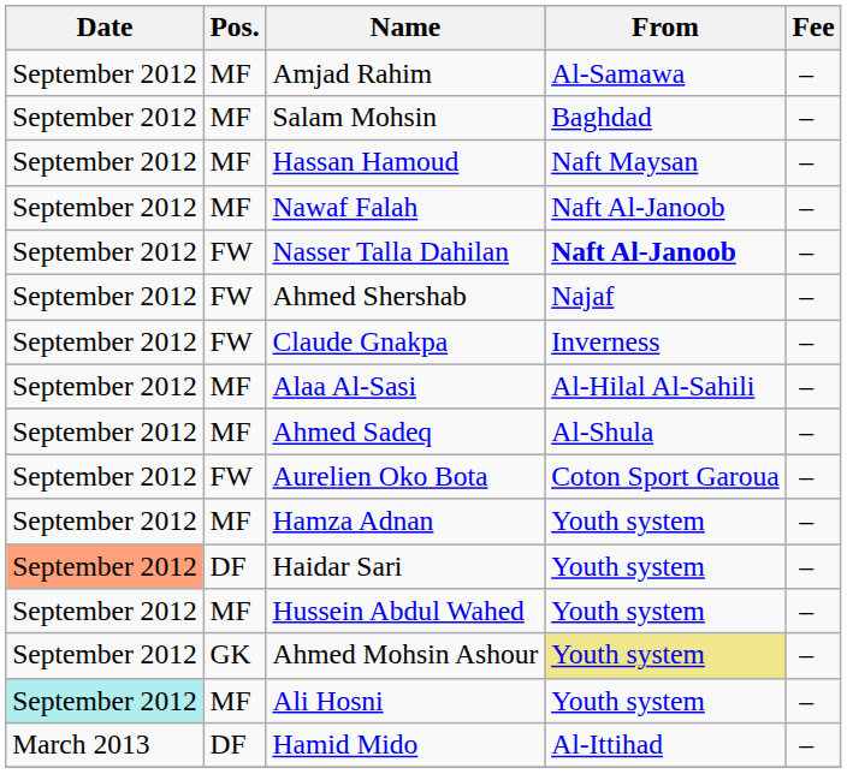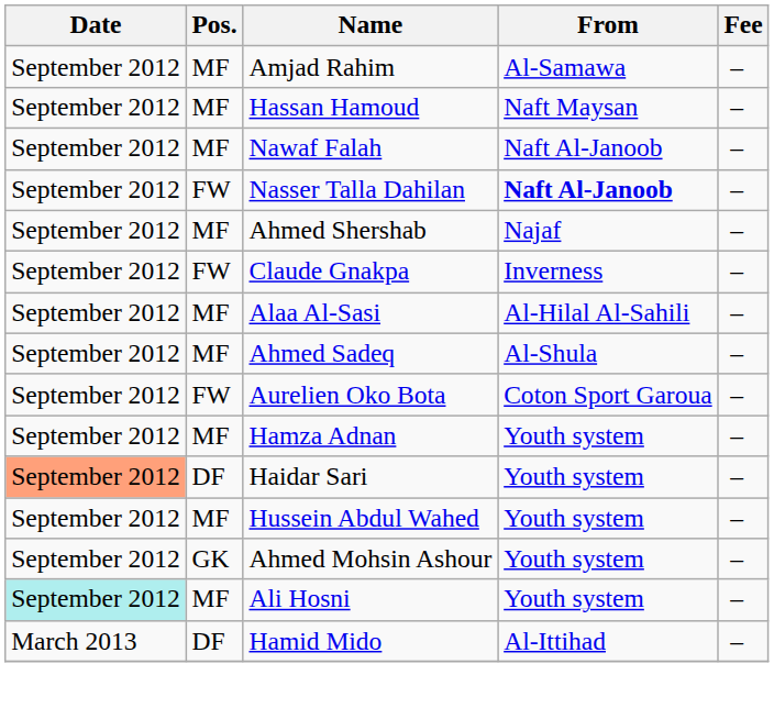- row: September 2012 | MF | Salam Mohsin | Baghdad | –
Ahmed Shershab | Pos.: FW -> MF
Ahmed Mohsin Ashour | From: khaki background -> no background
